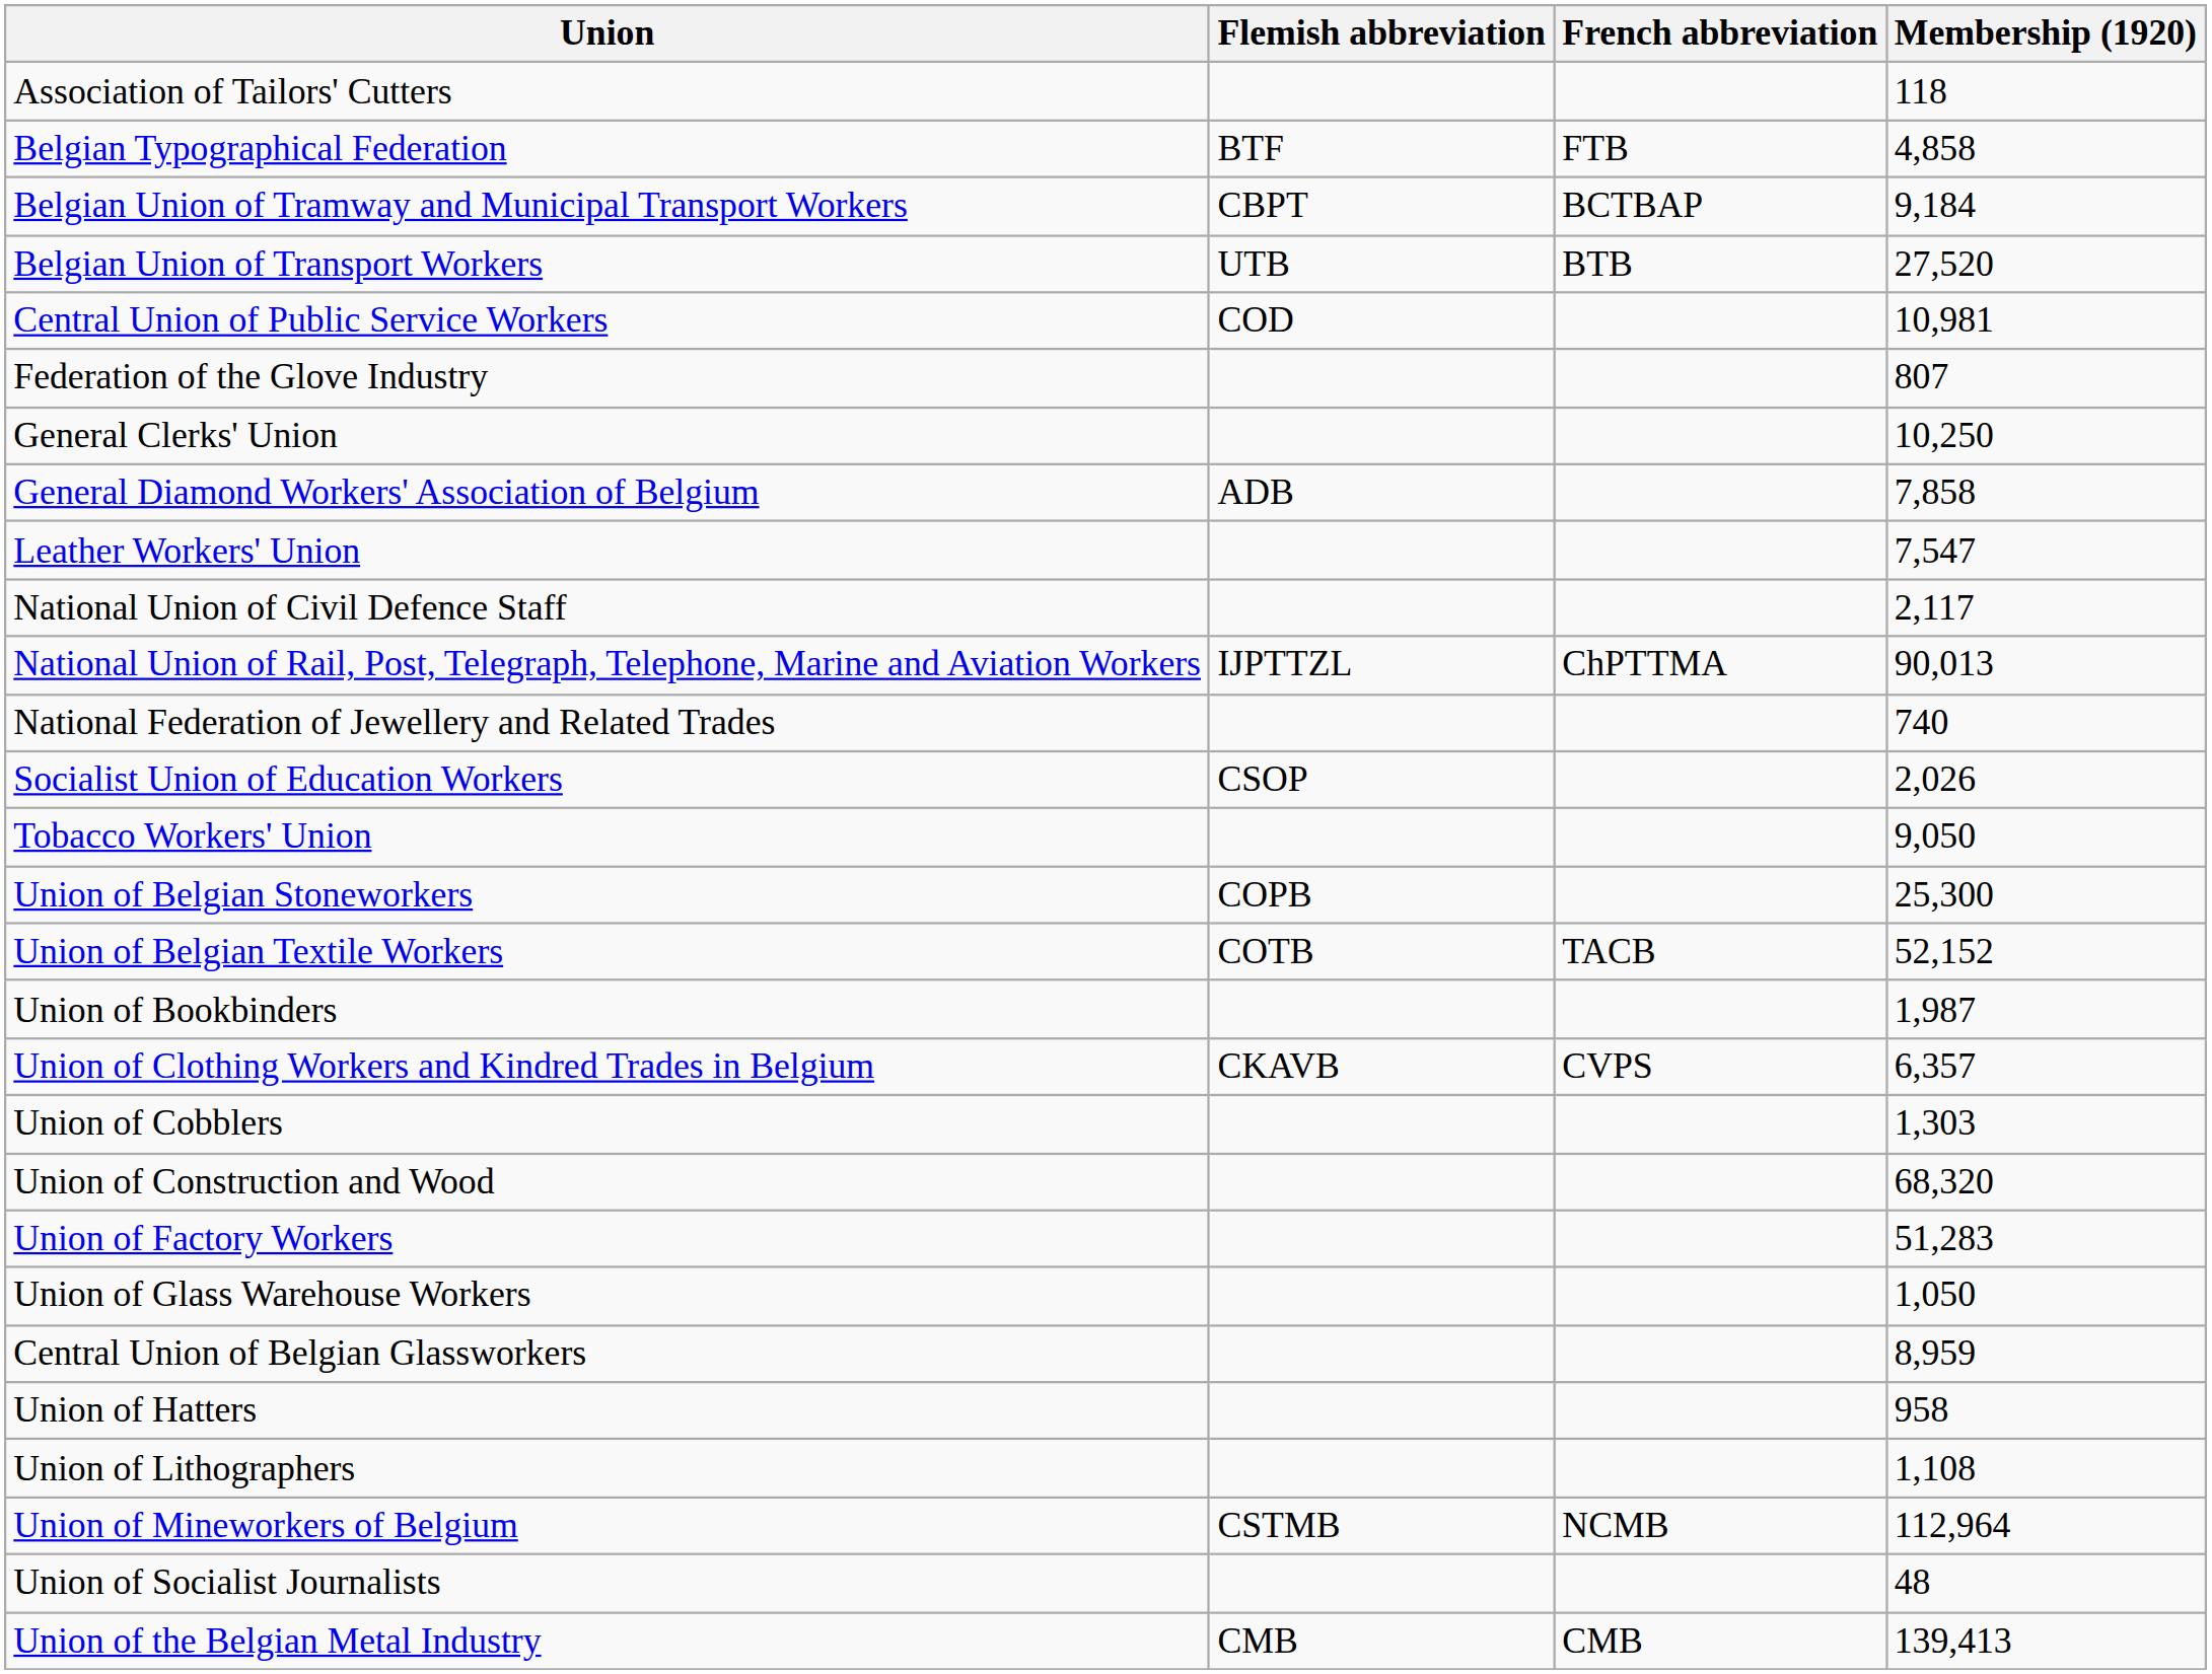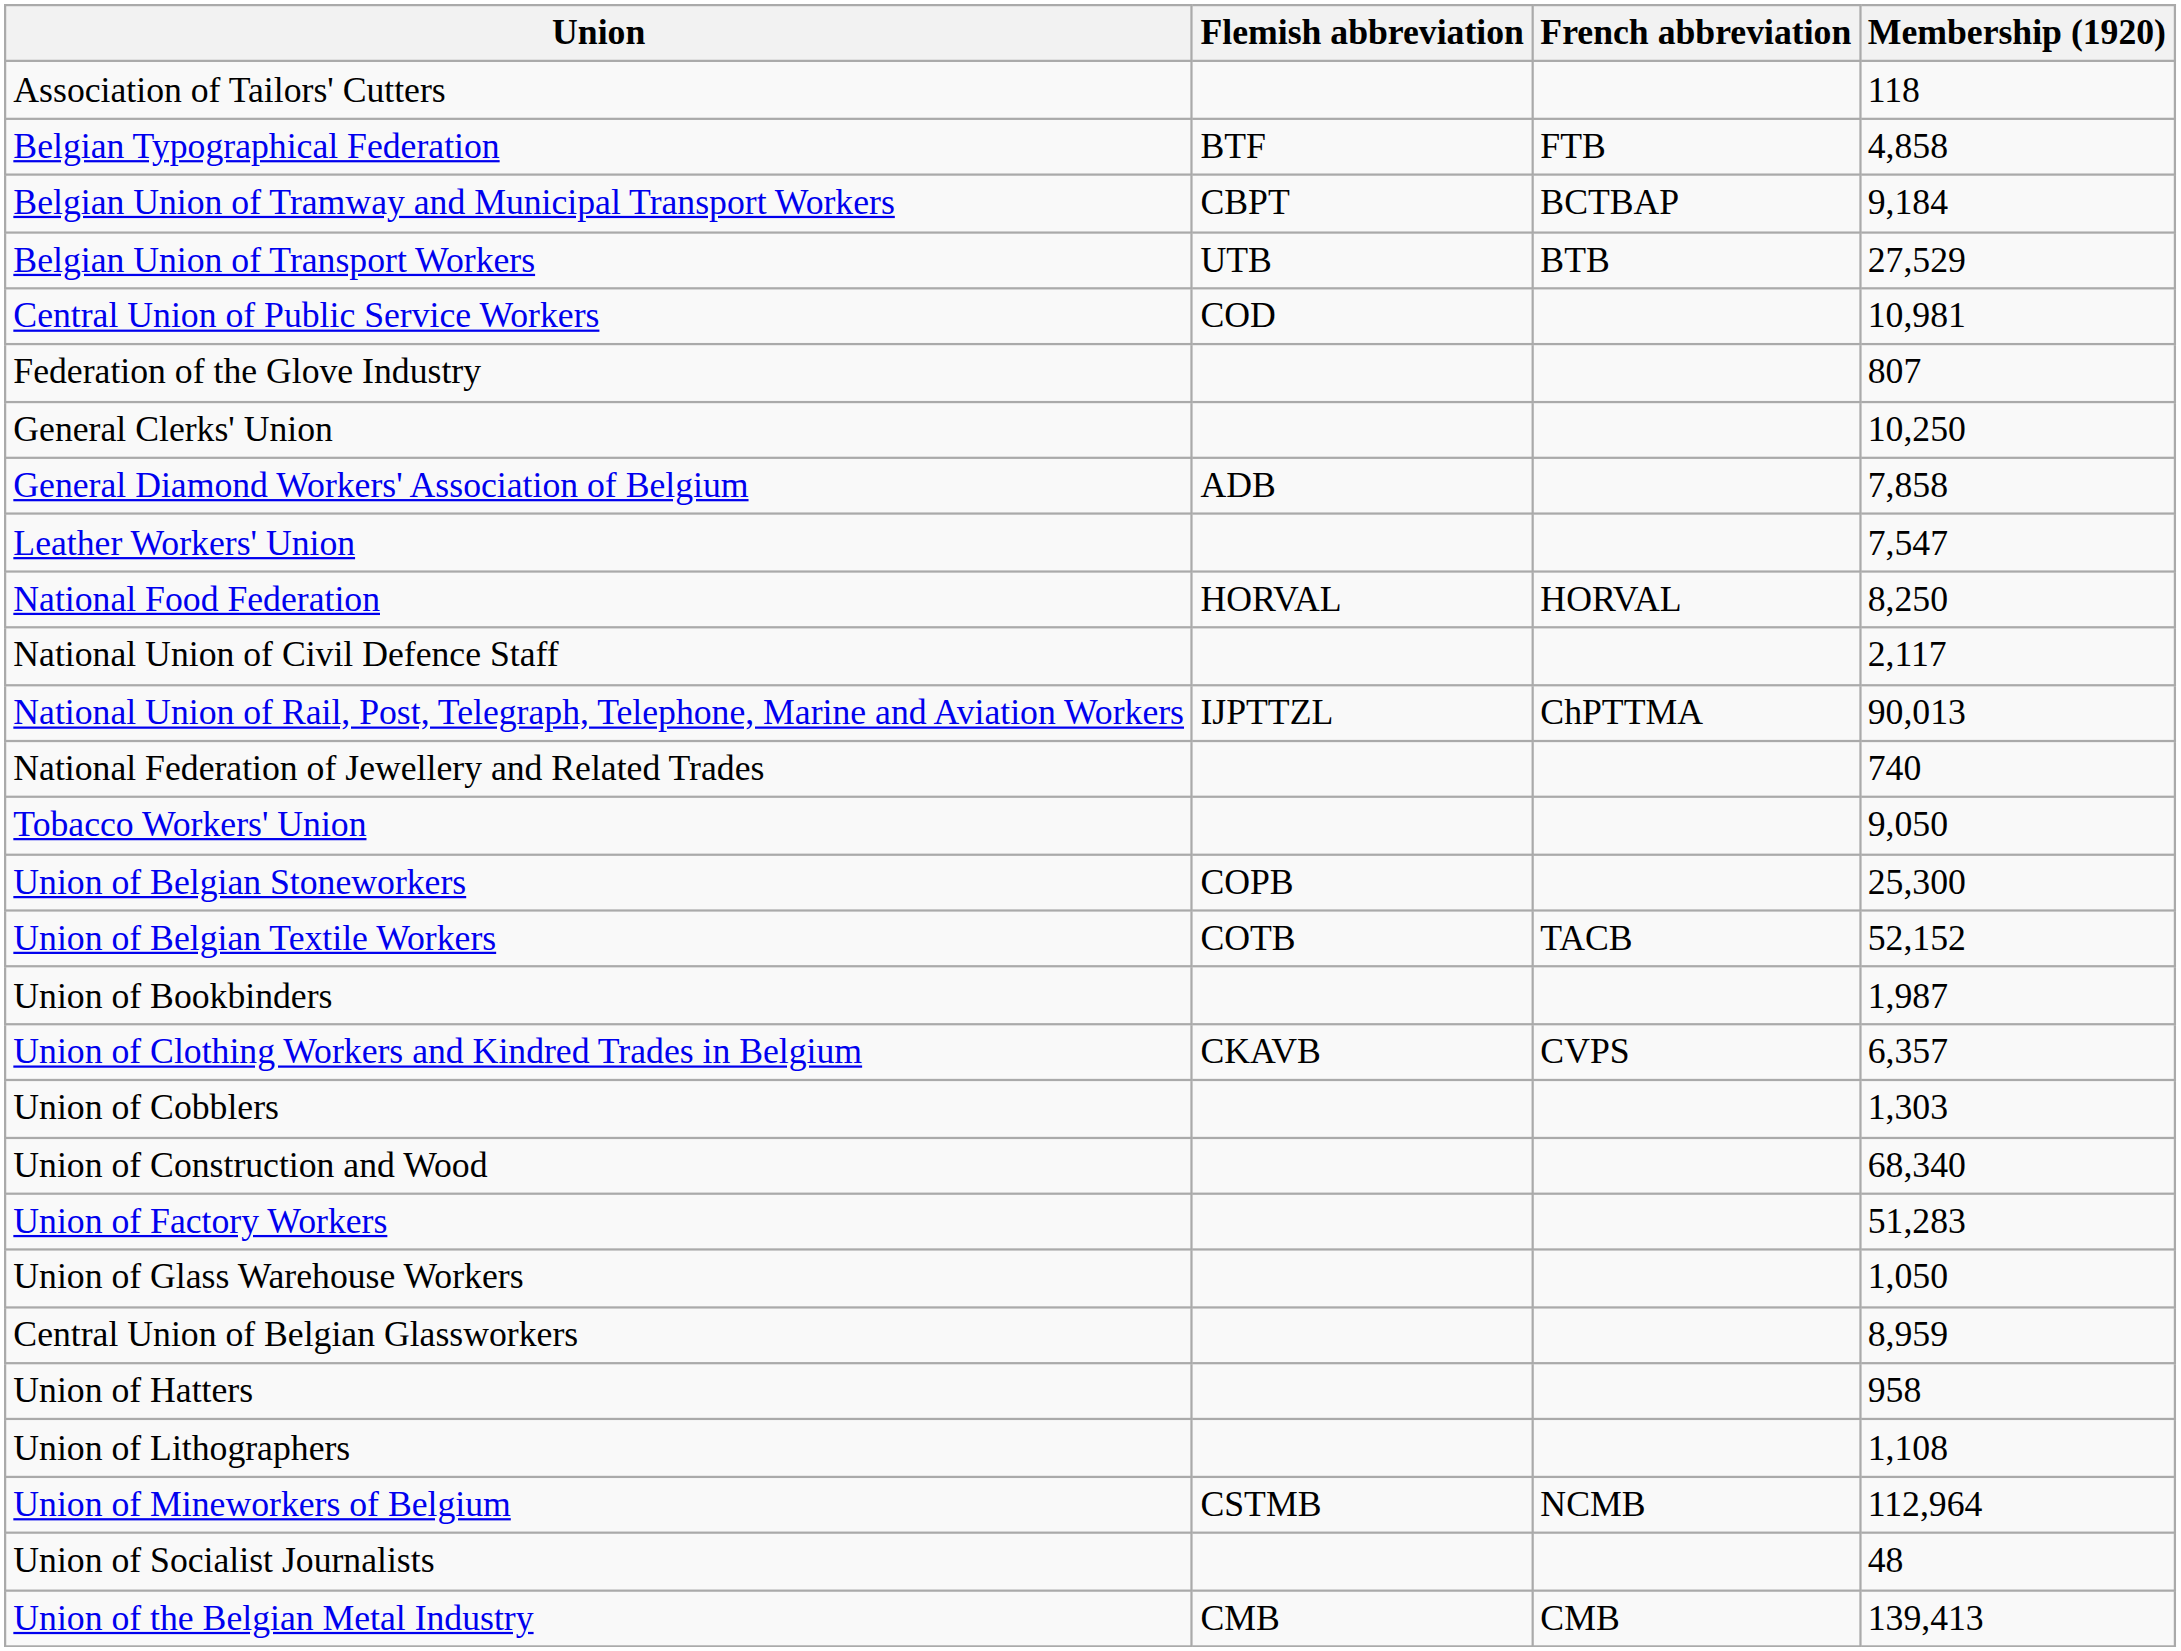Belgian Union of Transport Workers | Membership (1920): 27,520 -> 27,529
+ row: National Food Federation | HORVAL | HORVAL | 8,250
- row: Socialist Union of Education Workers | CSOP | 2,026
Union of Construction and Wood | Membership (1920): 68,320 -> 68,340
